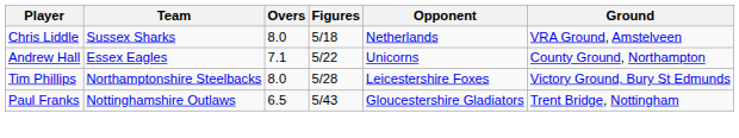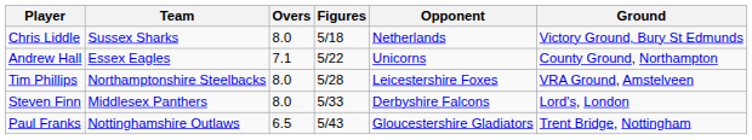Chris Liddle | Ground: VRA Ground, Amstelveen -> Victory Ground, Bury St Edmunds
Tim Phillips | Ground: Victory Ground, Bury St Edmunds -> VRA Ground, Amstelveen
+ row: Steven Finn | Middlesex Panthers | 8.0 | 5/33 | Derbyshire Falcons | Lord's, London
